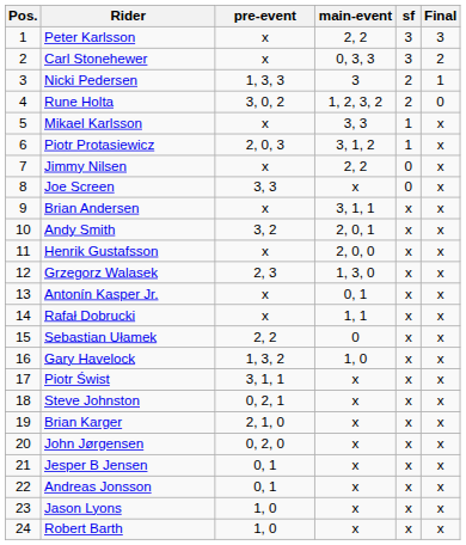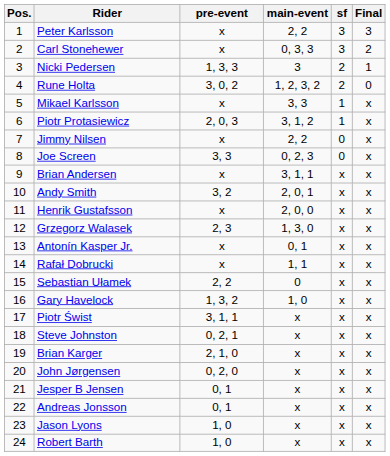Joe Screen | main-event: x -> 0, 2, 3
